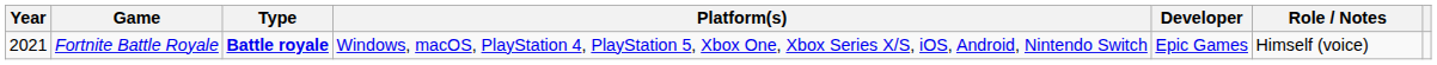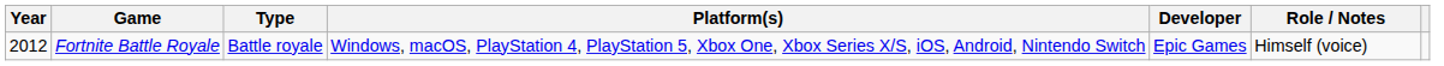Fortnite Battle Royale | Year: 2021 -> 2012
Fortnite Battle Royale | Type: bold -> normal
